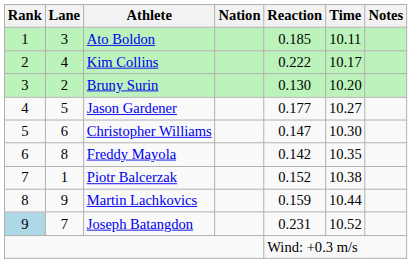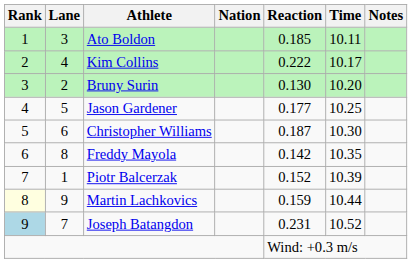Jason Gardener | Time: 10.27 -> 10.25
Christopher Williams | Reaction: 0.147 -> 0.187
Piotr Balcerzak | Time: 10.38 -> 10.39
Martin Lachkovics | Rank: no background -> lightyellow background
